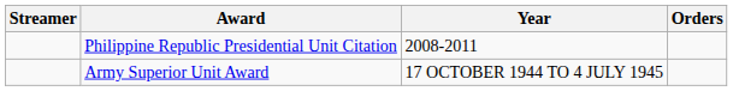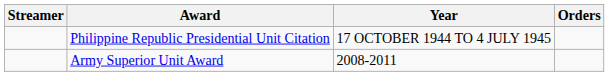Philippine Republic Presidential Unit Citation | Year: 2008-2011 -> 17 OCTOBER 1944 TO 4 JULY 1945
Army Superior Unit Award | Year: 17 OCTOBER 1944 TO 4 JULY 1945 -> 2008-2011
